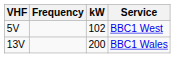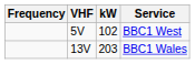columns swapped: Frequency <-> VHF
BBC1 Wales | kW: 200 -> 203
